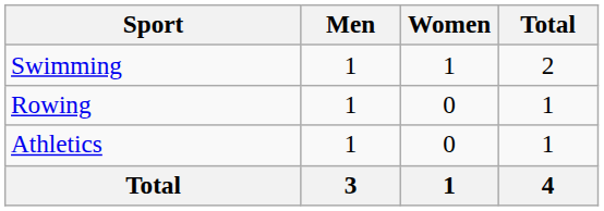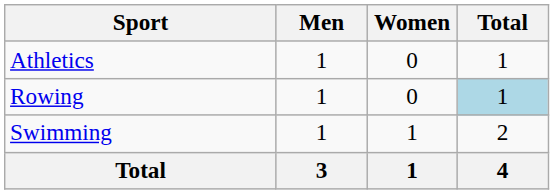rows swapped: Athletics <-> Swimming
Rowing | Total: no background -> lightblue background
